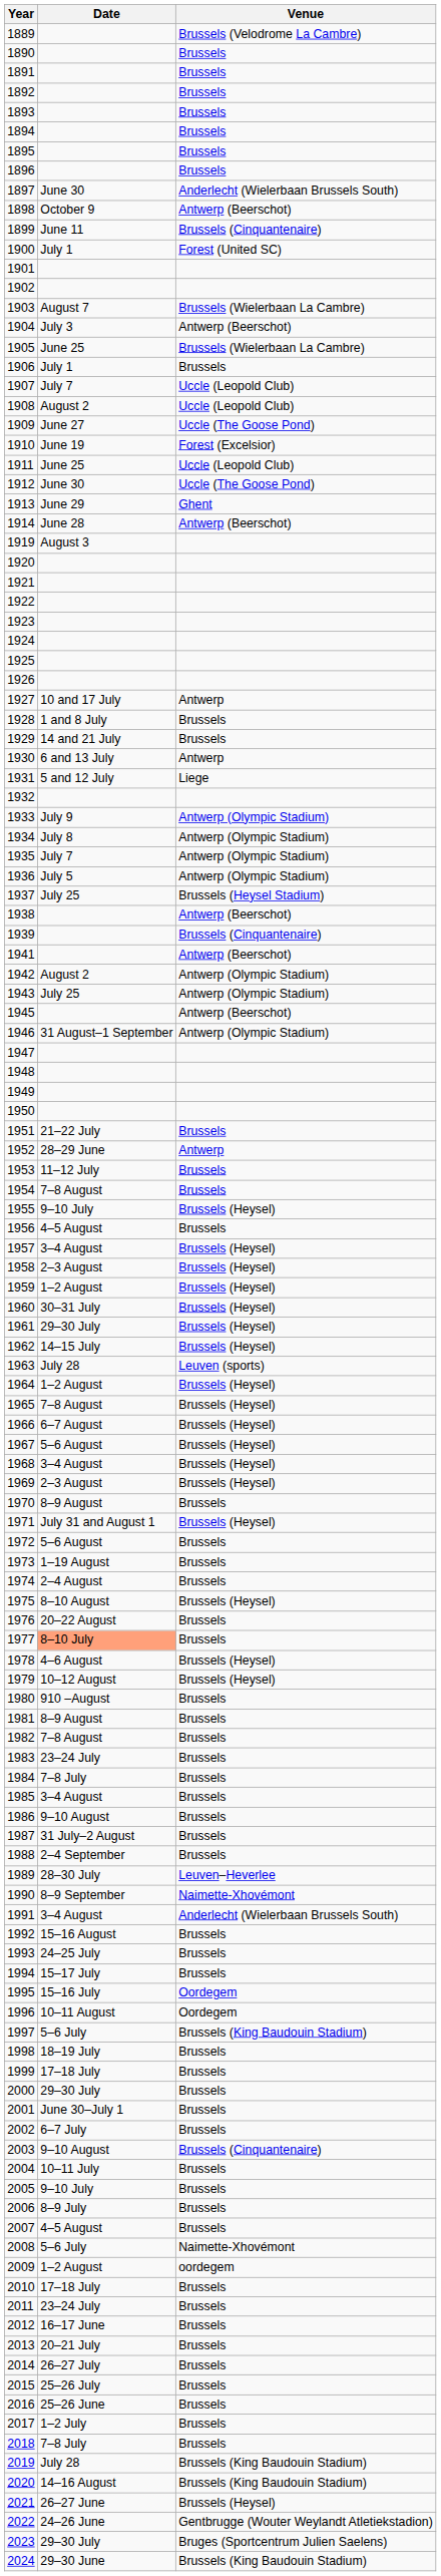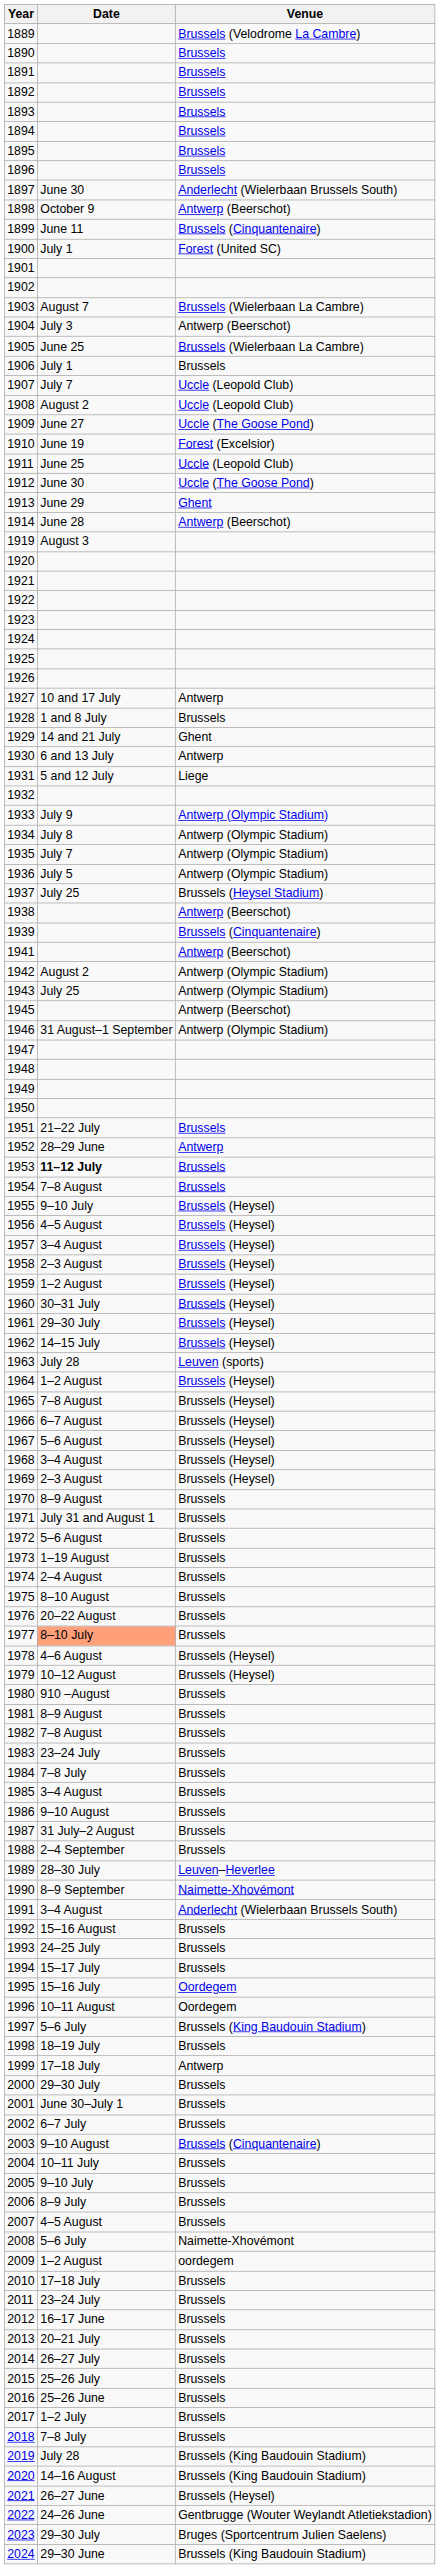1929 | Venue: Brussels -> Ghent
1953 | Date: normal -> bold
1956 | Venue: Brussels -> Brussels (Heysel)
1971 | Venue: Brussels (Heysel) -> Brussels
1975 | Venue: Brussels (Heysel) -> Brussels
1999 | Venue: Brussels -> Antwerp
